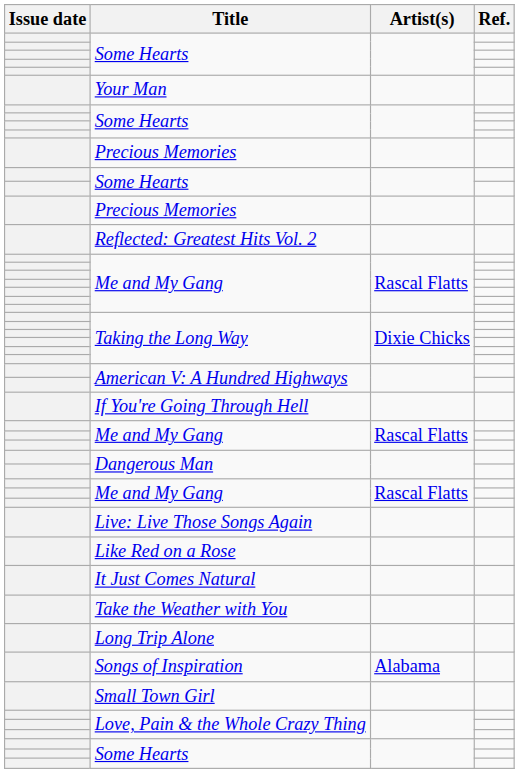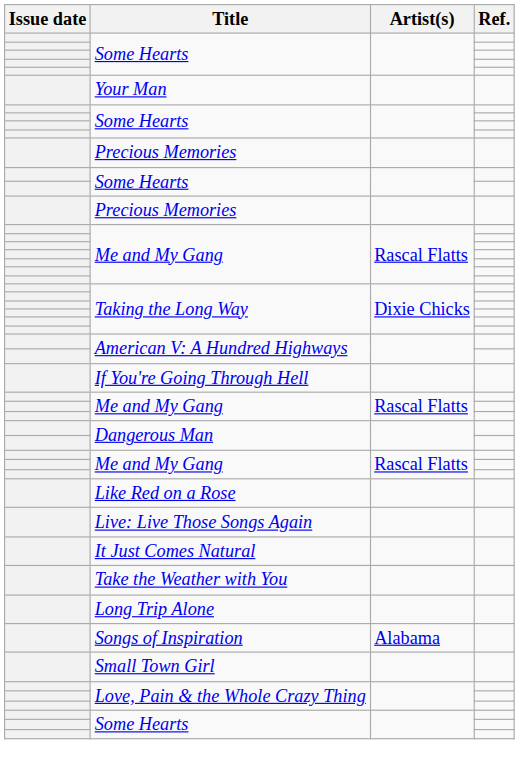- row: Reflected: Greatest Hits Vol. 2
rows swapped: Live: Live Those Songs Again <-> Like Red on a Rose
